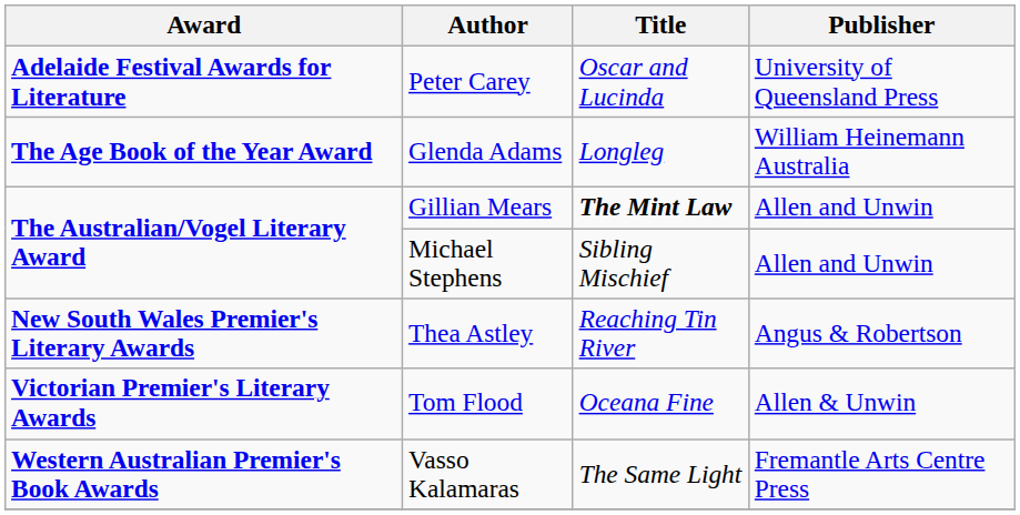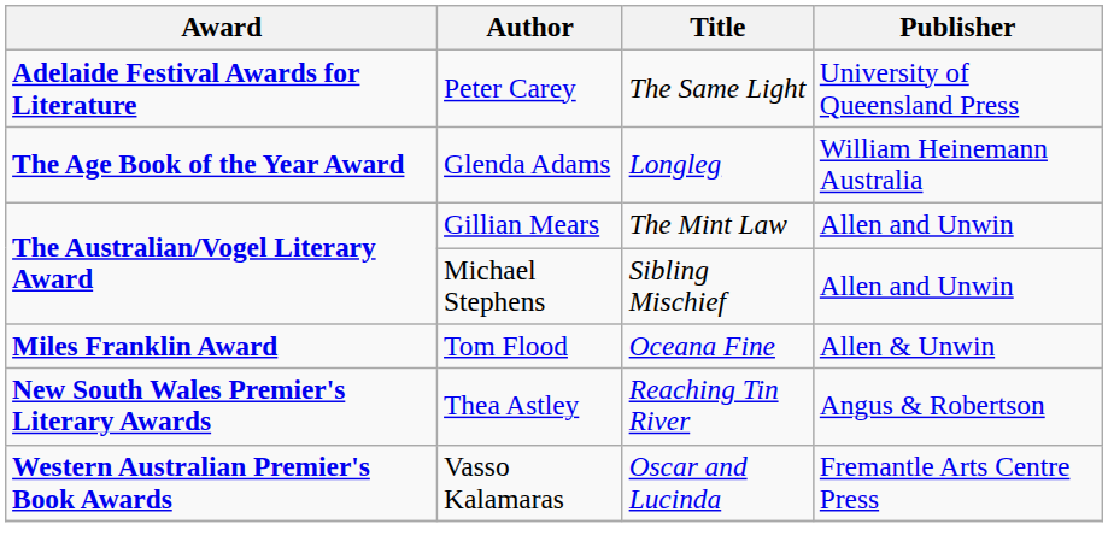Adelaide Festival Awards for Literature | Title: Oscar and Lucinda -> The Same Light
The Australian/Vogel Literary Award / Gillian Mears | Title: bold -> normal
+ row: Miles Franklin Award | Tom Flood | Oceana Fine | Allen & Unwin
- row: Victorian Premier's Literary Awards | Tom Flood | Oceana Fine | Allen & Unwin
Western Australian Premier's Book Awards | Title: The Same Light -> Oscar and Lucinda
